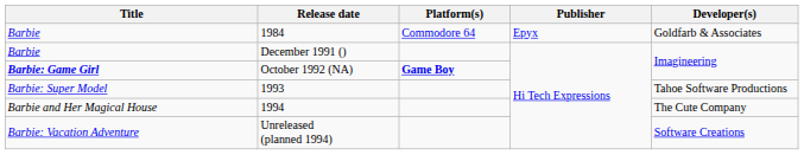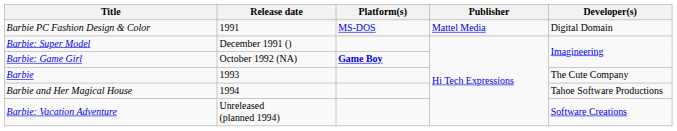- row: Barbie | 1984 | Commodore 64 | Epyx | Goldfarb & Associates
+ row: Barbie PC Fashion Design & Color | 1991 | MS-DOS | Mattel Media | Digital Domain
December 1991 () | Title: Barbie -> Barbie: Super Model
October 1992 (NA) | Title: bold -> normal
1993 | Title: Barbie: Super Model -> Barbie
1993 | Developer(s): Tahoe Software Productions -> The Cute Company
1994 | Developer(s): The Cute Company -> Tahoe Software Productions
